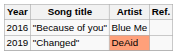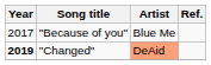"Because of you" | Year: 2016 -> 2017
"Changed" | Year: normal -> bold
